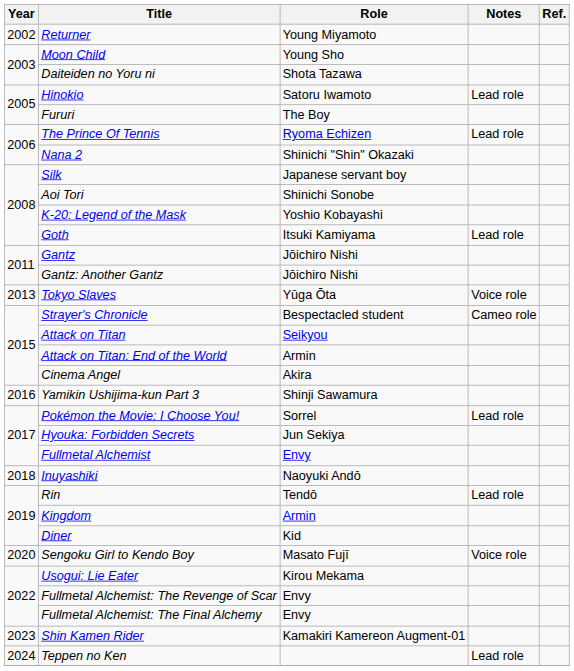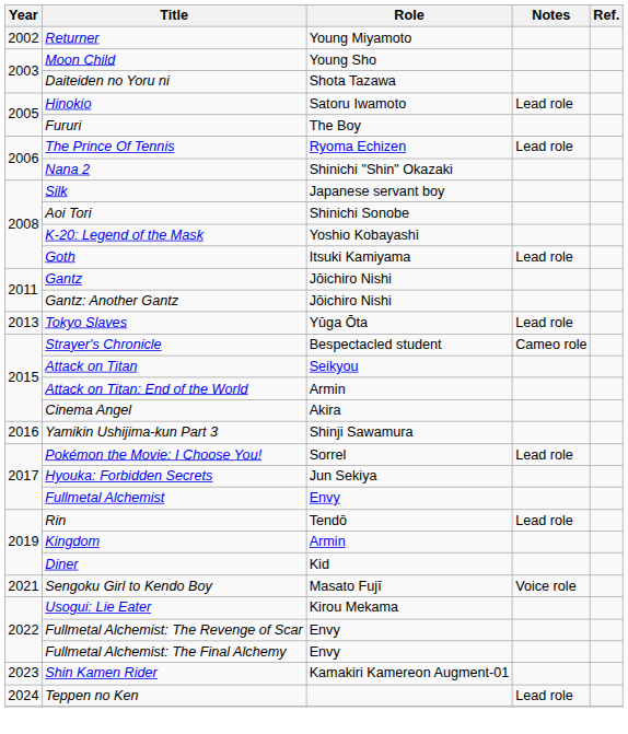Tokyo Slaves | Notes: Voice role -> Lead role
- row: 2018 | Inuyashiki | Naoyuki Andō
Sengoku Girl to Kendo Boy | Year: 2020 -> 2021
